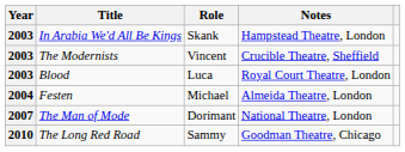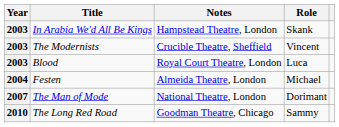columns swapped: Role <-> Notes
